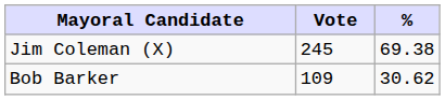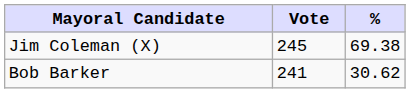Bob Barker | Vote: 109 -> 241
